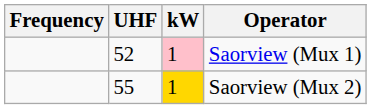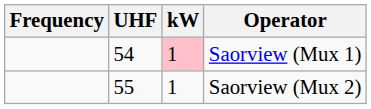Saorview (Mux 1) | UHF: 52 -> 54
Saorview (Mux 2) | kW: gold background -> no background
